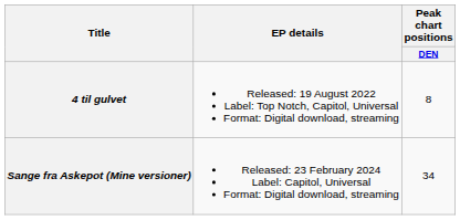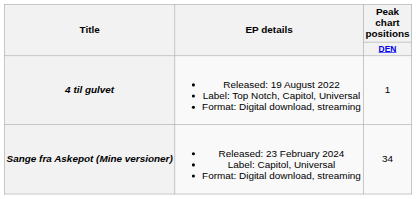4 til gulvet | Peak chart positions / DEN: 8 -> 1
